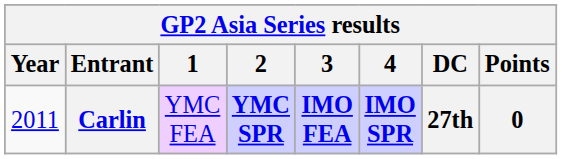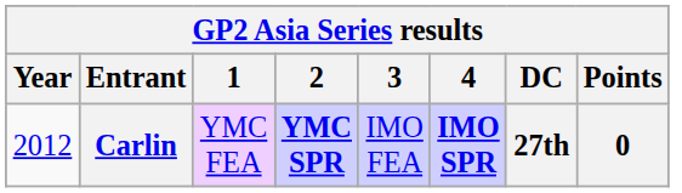Carlin | Year: 2011 -> 2012
Carlin | 3: bold -> normal
